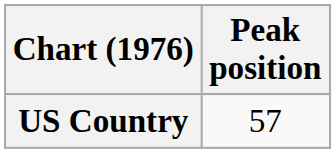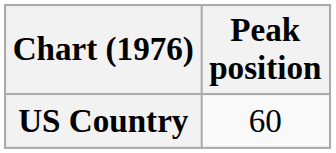US Country | Peak position: 57 -> 60
